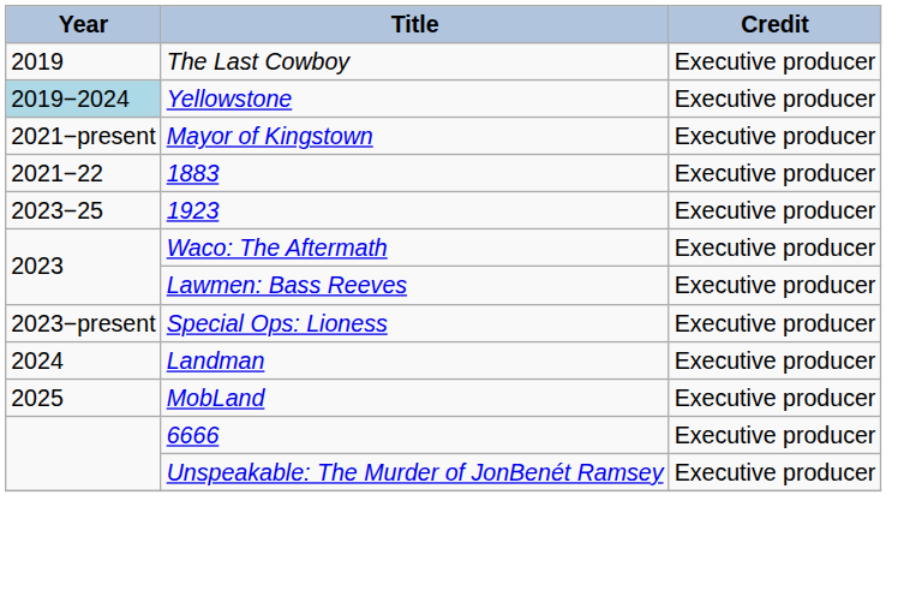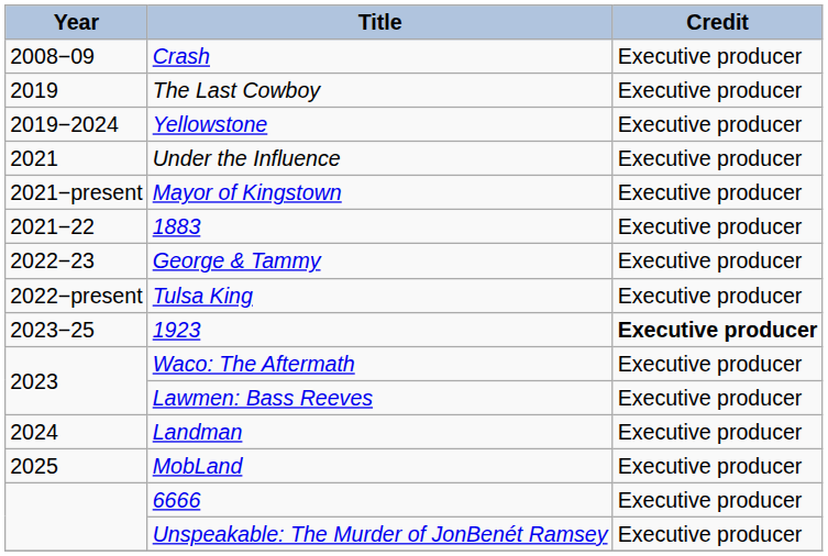+ row: 2008−09 | Crash | Executive producer
Yellowstone | Year: lightblue background -> no background
+ row: 2021 | Under the Influence | Executive producer
+ row: 2022−23 | George & Tammy | Executive producer
+ row: 2022−present | Tulsa King | Executive producer
1923 | Credit: normal -> bold
- row: 2023−present | Special Ops: Lioness | Executive producer
